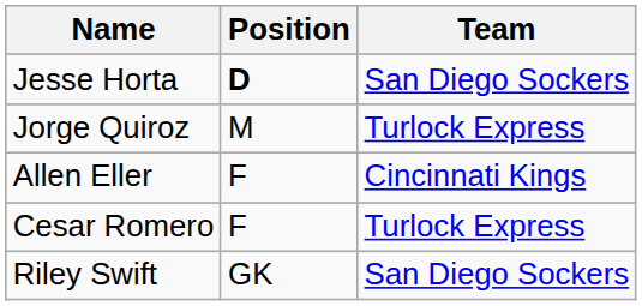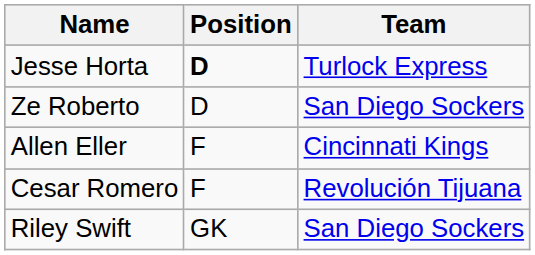Jesse Horta | Team: San Diego Sockers -> Turlock Express
+ row: Ze Roberto | D | San Diego Sockers
- row: Jorge Quiroz | M | Turlock Express
Cesar Romero | Team: Turlock Express -> Revolución Tijuana
